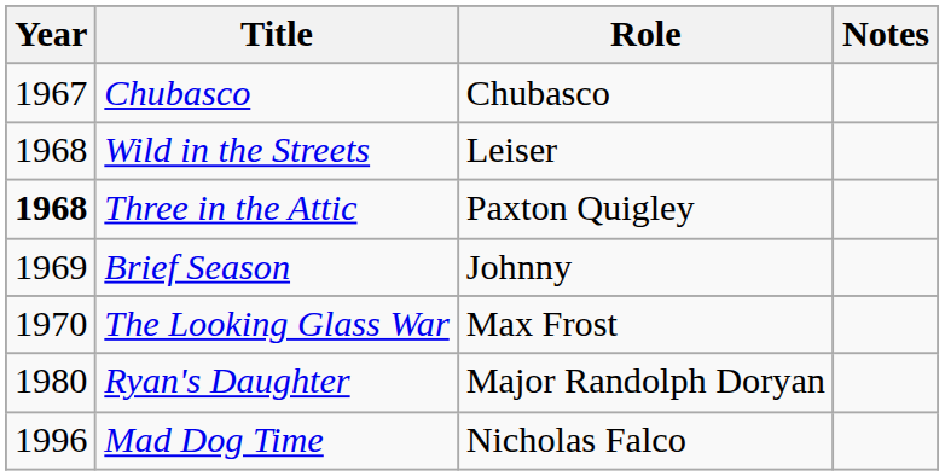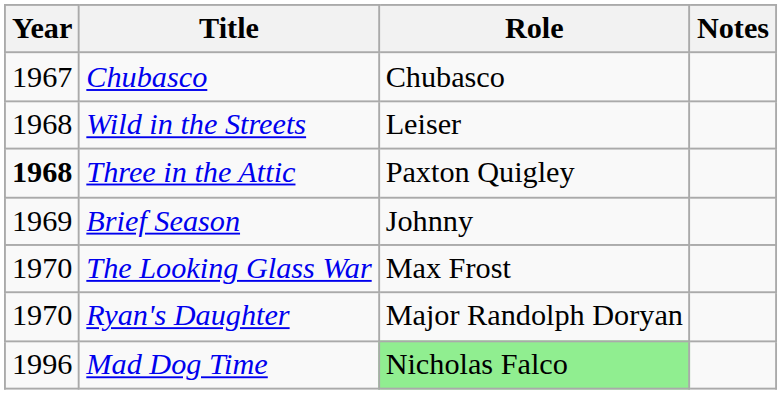Ryan's Daughter | Year: 1980 -> 1970
Mad Dog Time | Role: no background -> lightgreen background
